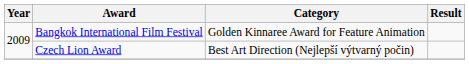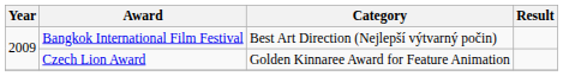Bangkok International Film Festival | Category: Golden Kinnaree Award for Feature Animation -> Best Art Direction (Nejlepší výtvarný počin)
Czech Lion Award | Category: Best Art Direction (Nejlepší výtvarný počin) -> Golden Kinnaree Award for Feature Animation
